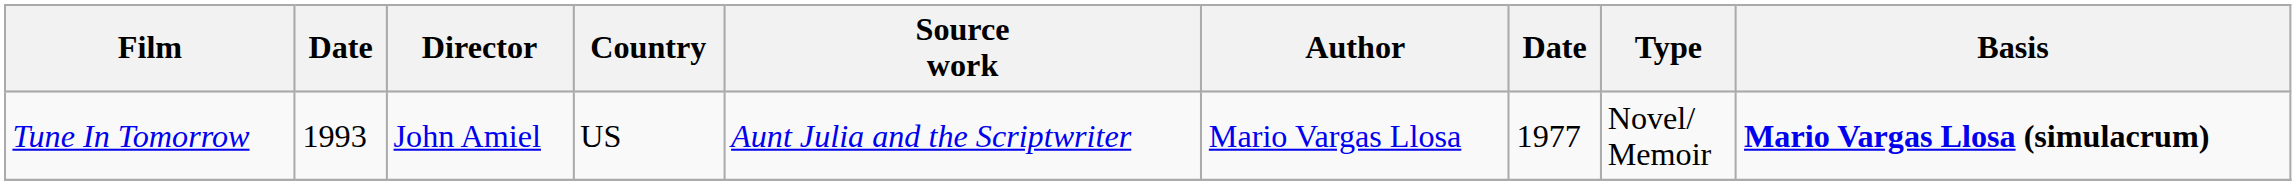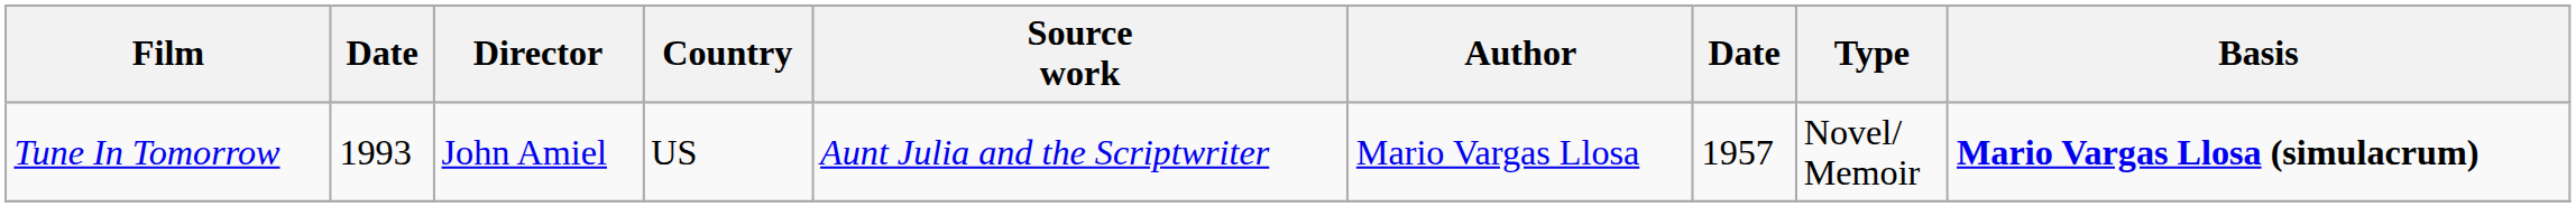Tune In Tomorrow | column 7: 1977 -> 1957
